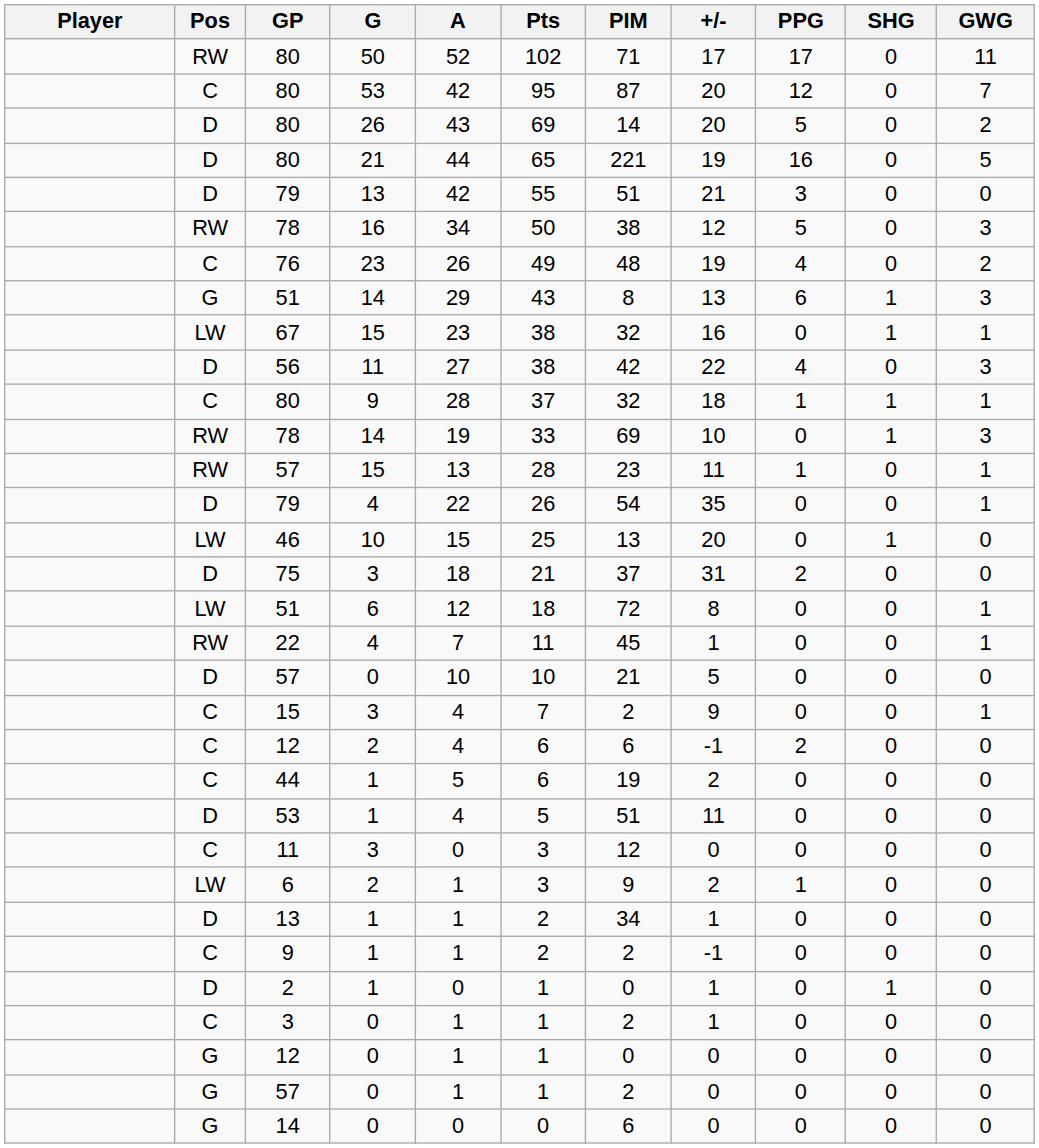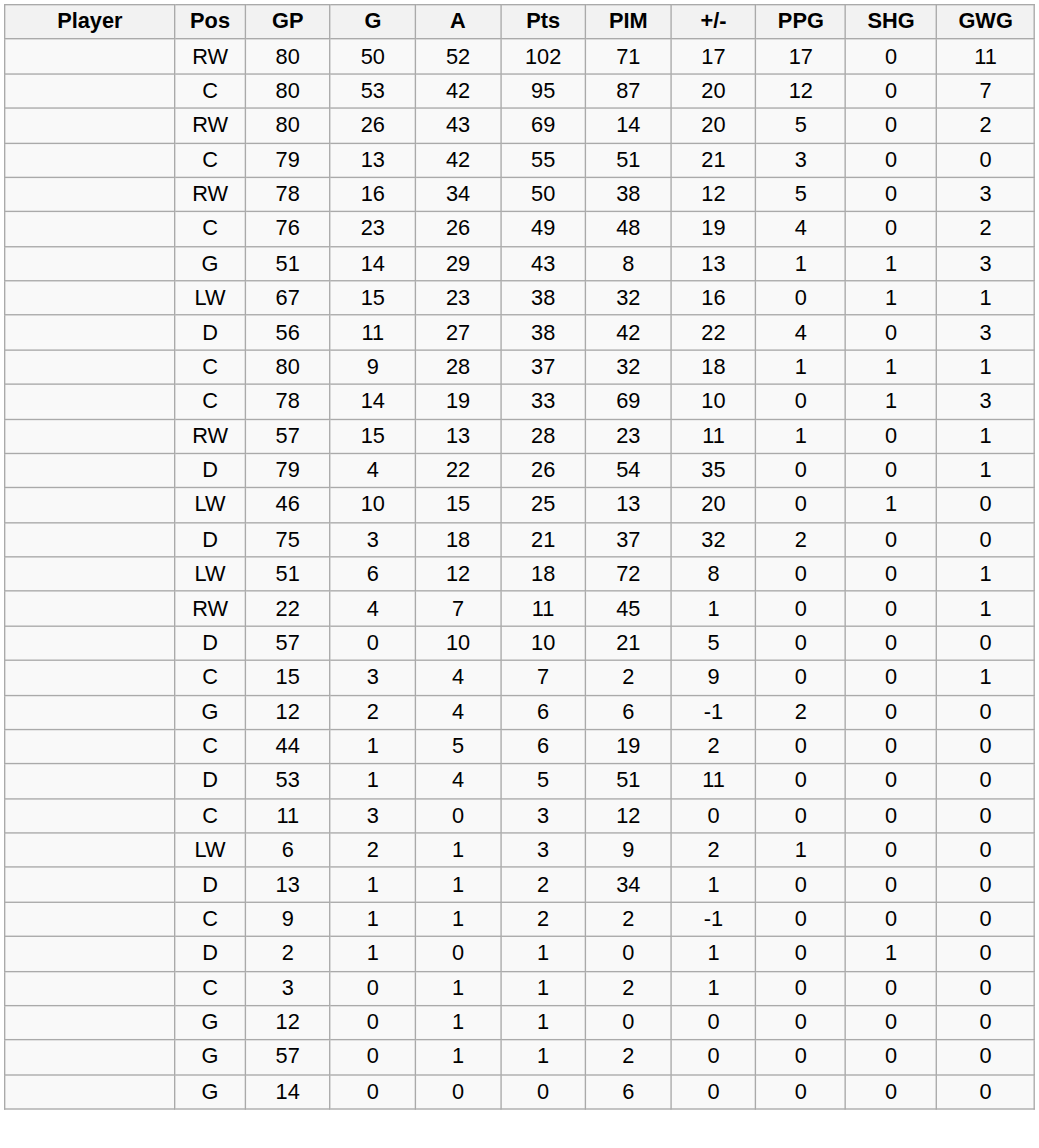80 / 26 | Pos: D -> RW
- row: D | 80 | 21 | 44 | 65 | 221 | 19 | 16 | 0 | 5
79 / 13 | Pos: D -> C
51 / 14 | PPG: 6 -> 1
78 / 14 | Pos: RW -> C
75 | +/-: 31 -> 32
12 / 2 | Pos: C -> G
